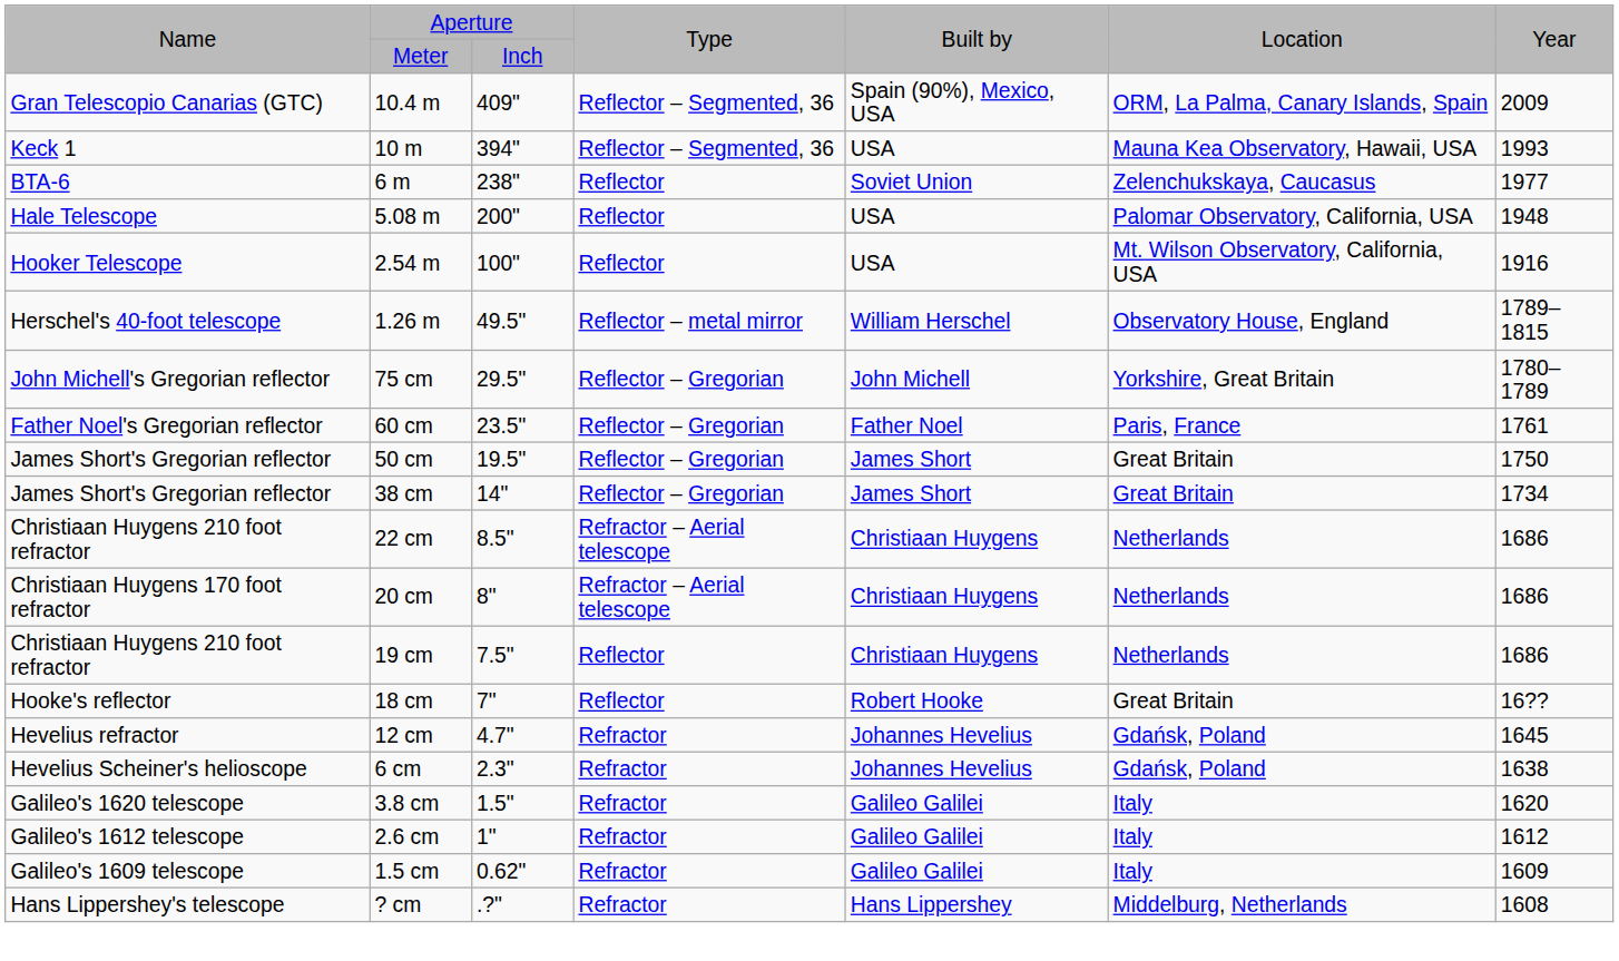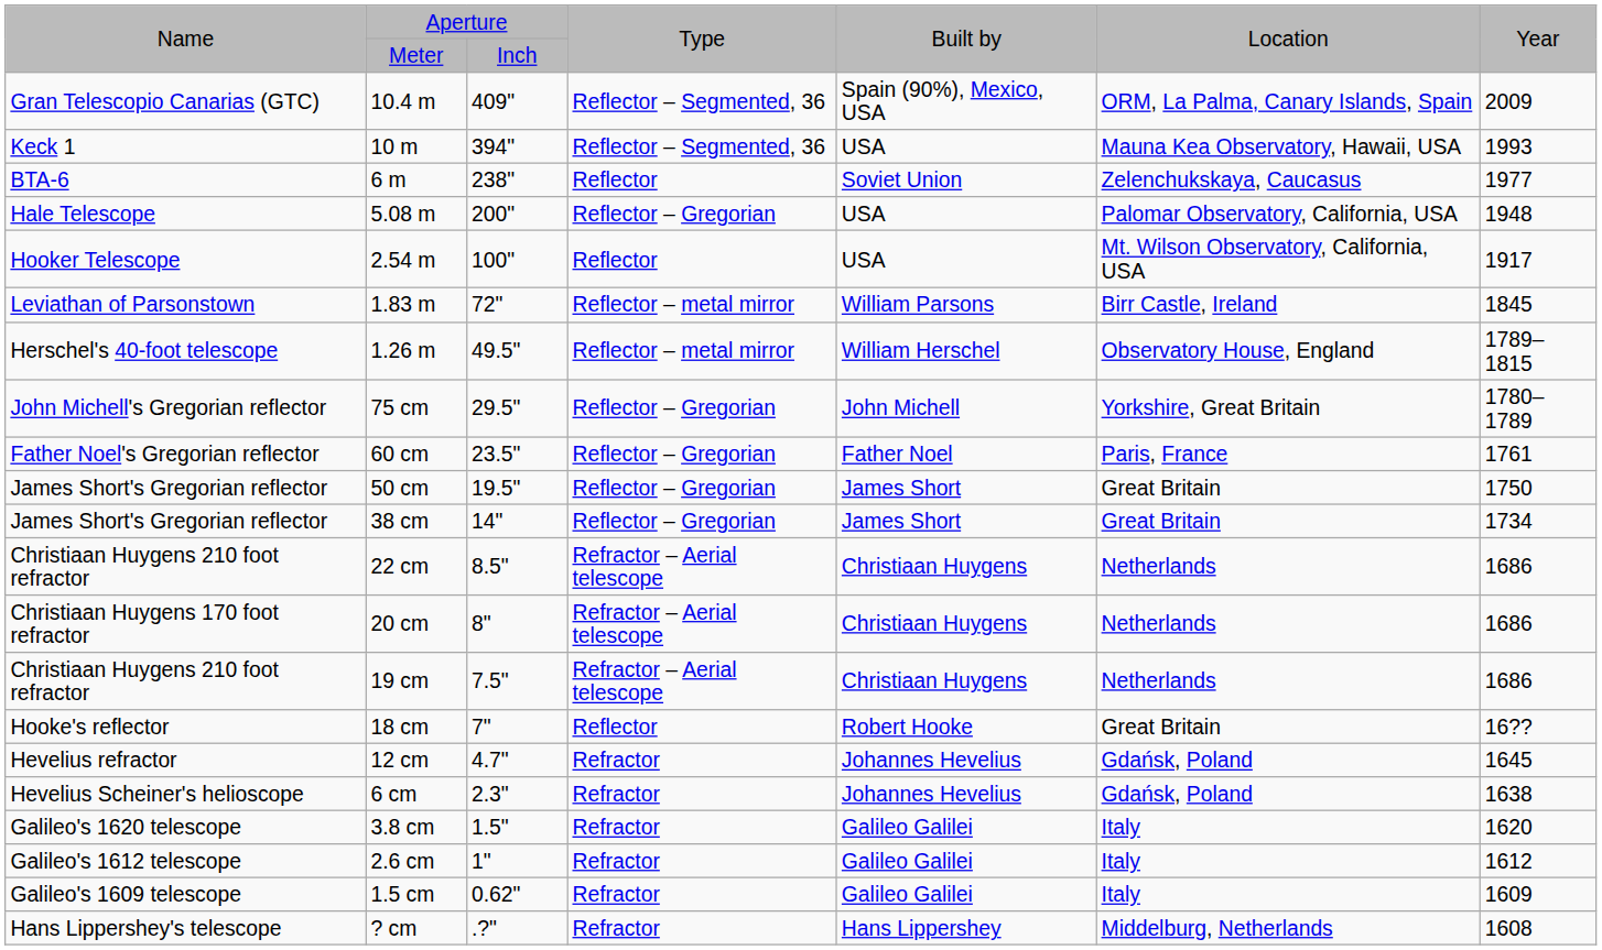5.08 m | column 4: Reflector -> Reflector – Gregorian
2.54 m | column 7: 1916 -> 1917
+ row: Leviathan of Parsonstown | 1.83 m | 72" | Reflector – metal mirror | William Parsons | Birr Castle, Ireland | 1845
19 cm | column 4: Reflector -> Refractor – Aerial telescope
